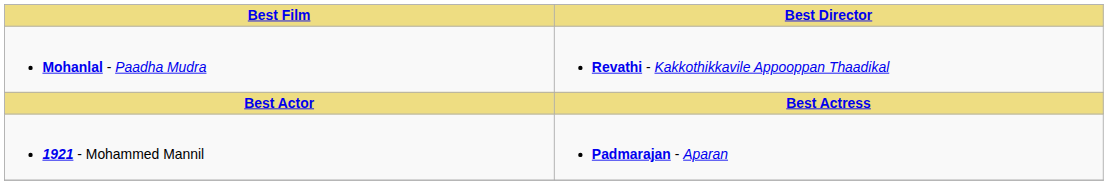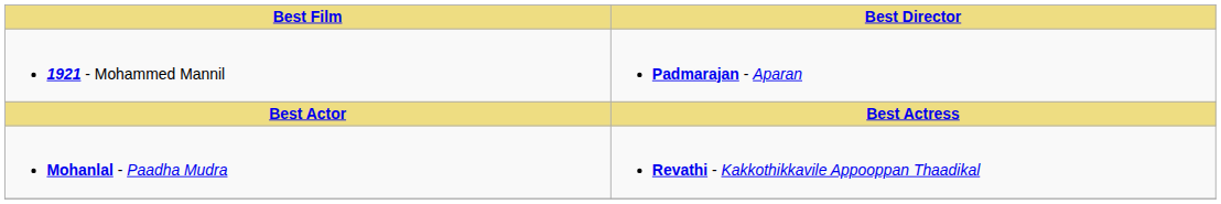rows swapped: 1921 - Mohammed Mannil <-> Mohanlal - Paadha Mudra
